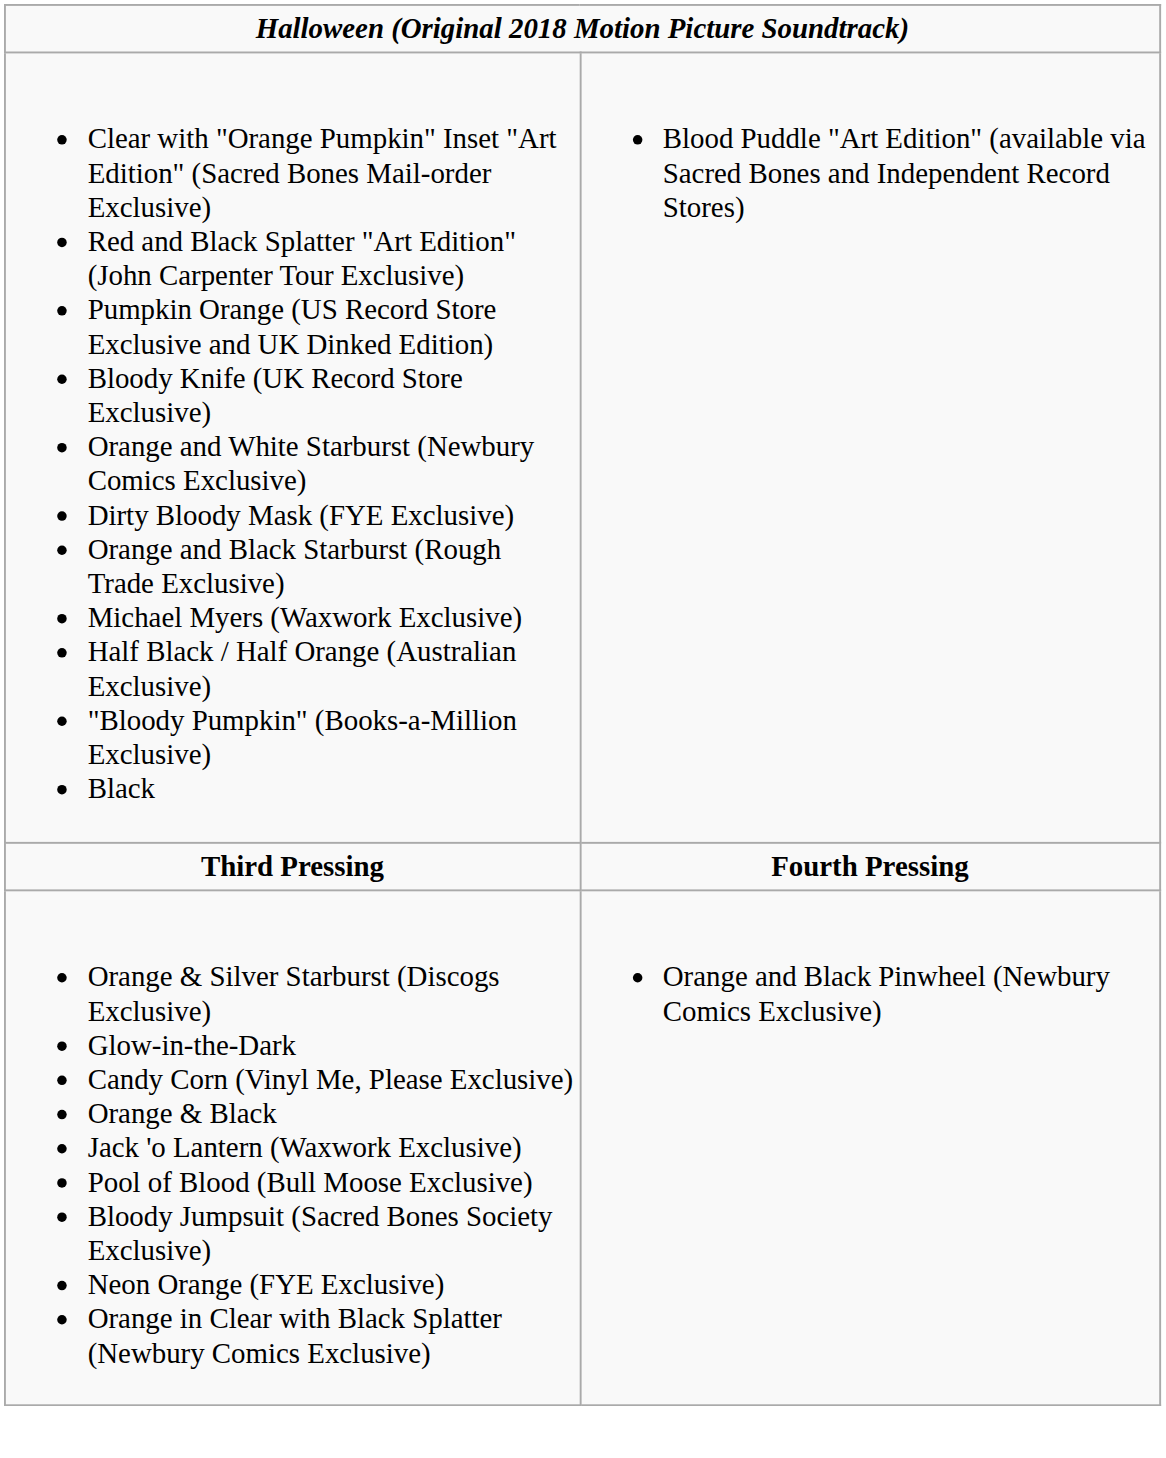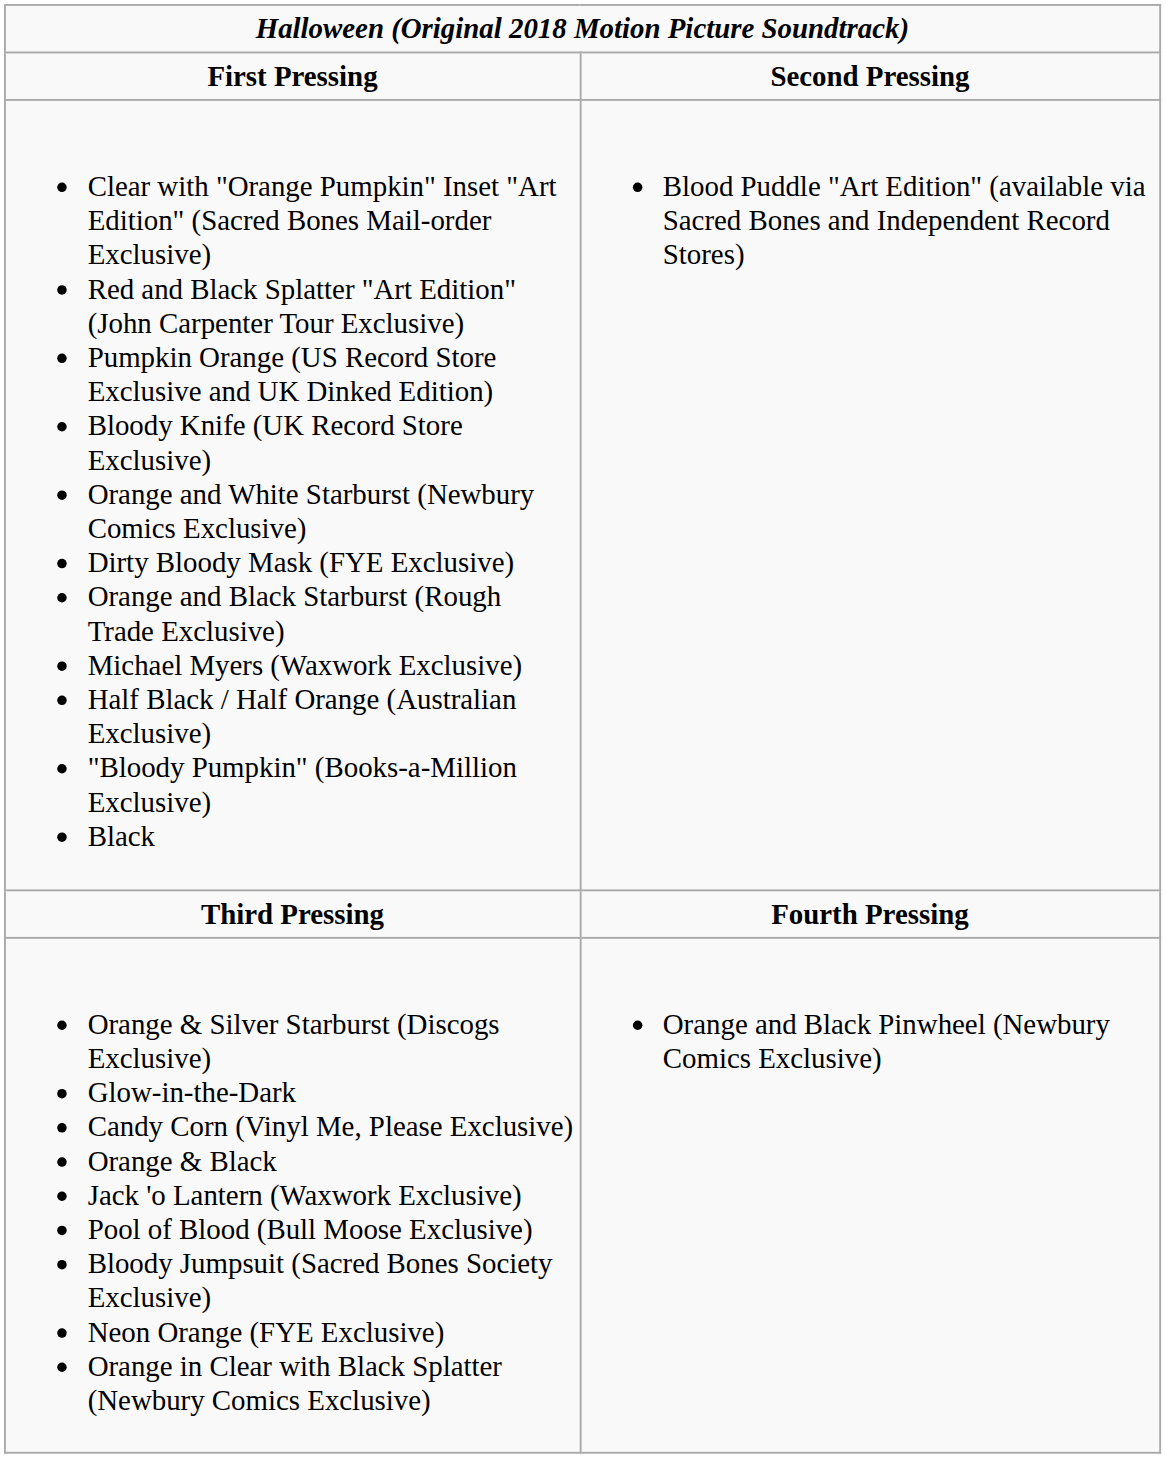+ row: First Pressing | Second Pressing
